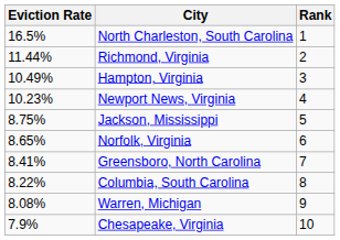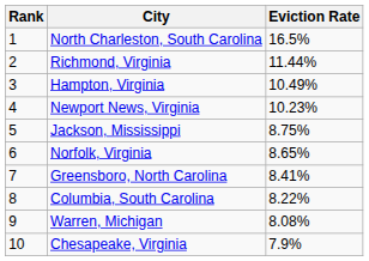columns swapped: Rank <-> Eviction Rate
